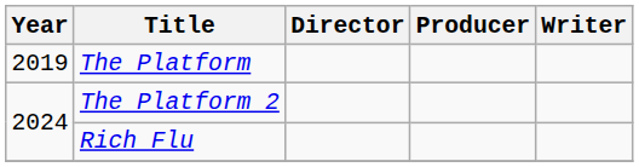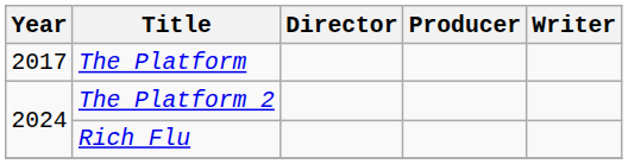The Platform | Year: 2019 -> 2017
